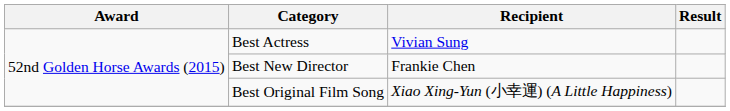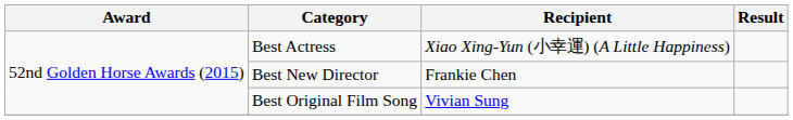Best Actress | Recipient: Vivian Sung -> Xiao Xing-Yun (小幸運) (A Little Happiness)
Best Original Film Song | Recipient: Xiao Xing-Yun (小幸運) (A Little Happiness) -> Vivian Sung
